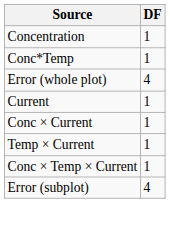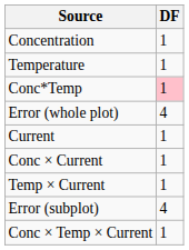+ row: Temperature | 1
Conc*Temp | DF: no background -> pink background
rows swapped: Conc × Temp × Current <-> Error (subplot)
